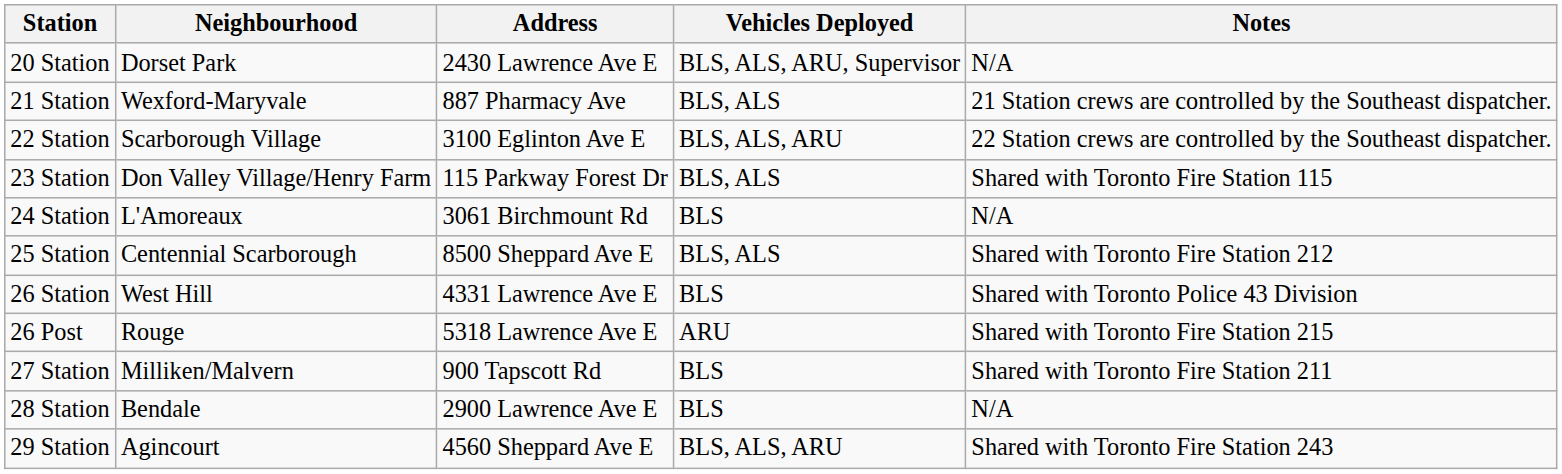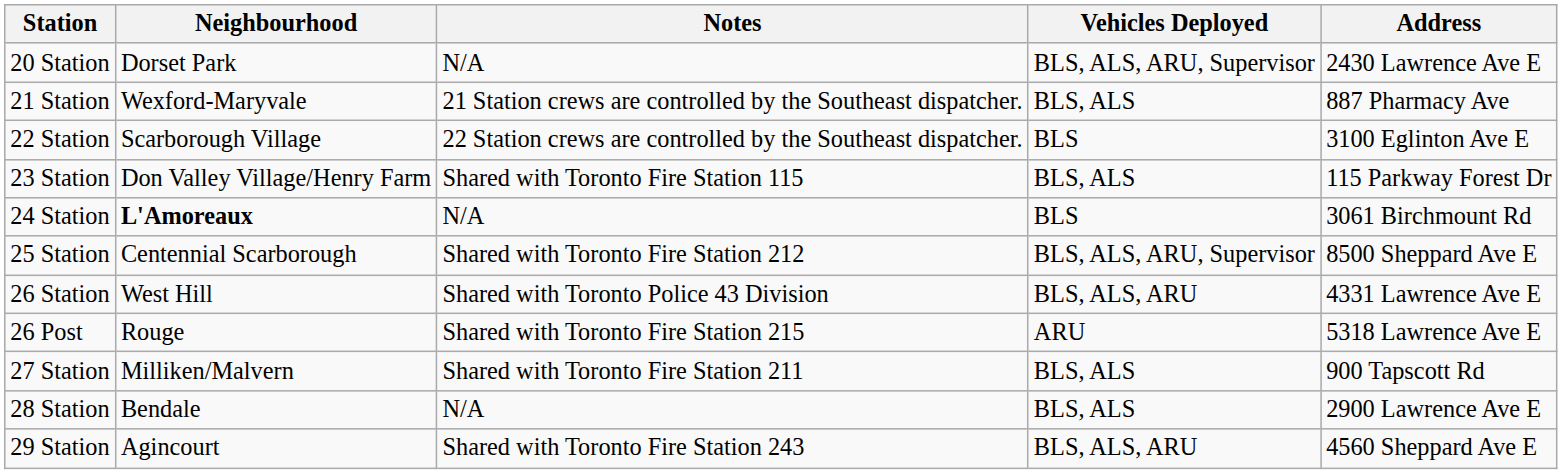columns swapped: Address <-> Notes
22 Station | Vehicles Deployed: BLS, ALS, ARU -> BLS
24 Station | Neighbourhood: normal -> bold
25 Station | Vehicles Deployed: BLS, ALS -> BLS, ALS, ARU, Supervisor
26 Station | Vehicles Deployed: BLS -> BLS, ALS, ARU
27 Station | Vehicles Deployed: BLS -> BLS, ALS
28 Station | Vehicles Deployed: BLS -> BLS, ALS
